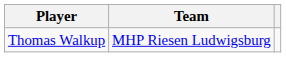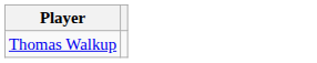- column: Team | MHP Riesen Ludwigsburg
